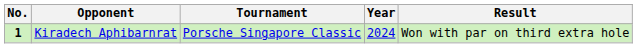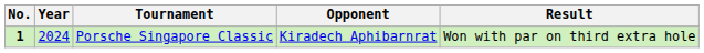columns swapped: Year <-> Opponent
